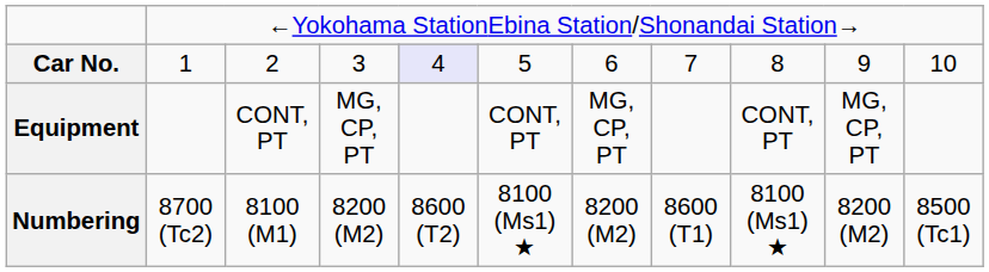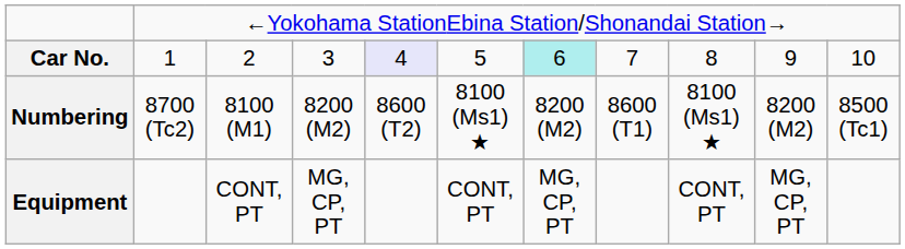Car No. | column 7: no background -> paleturquoise background
rows swapped: Numbering <-> Equipment
